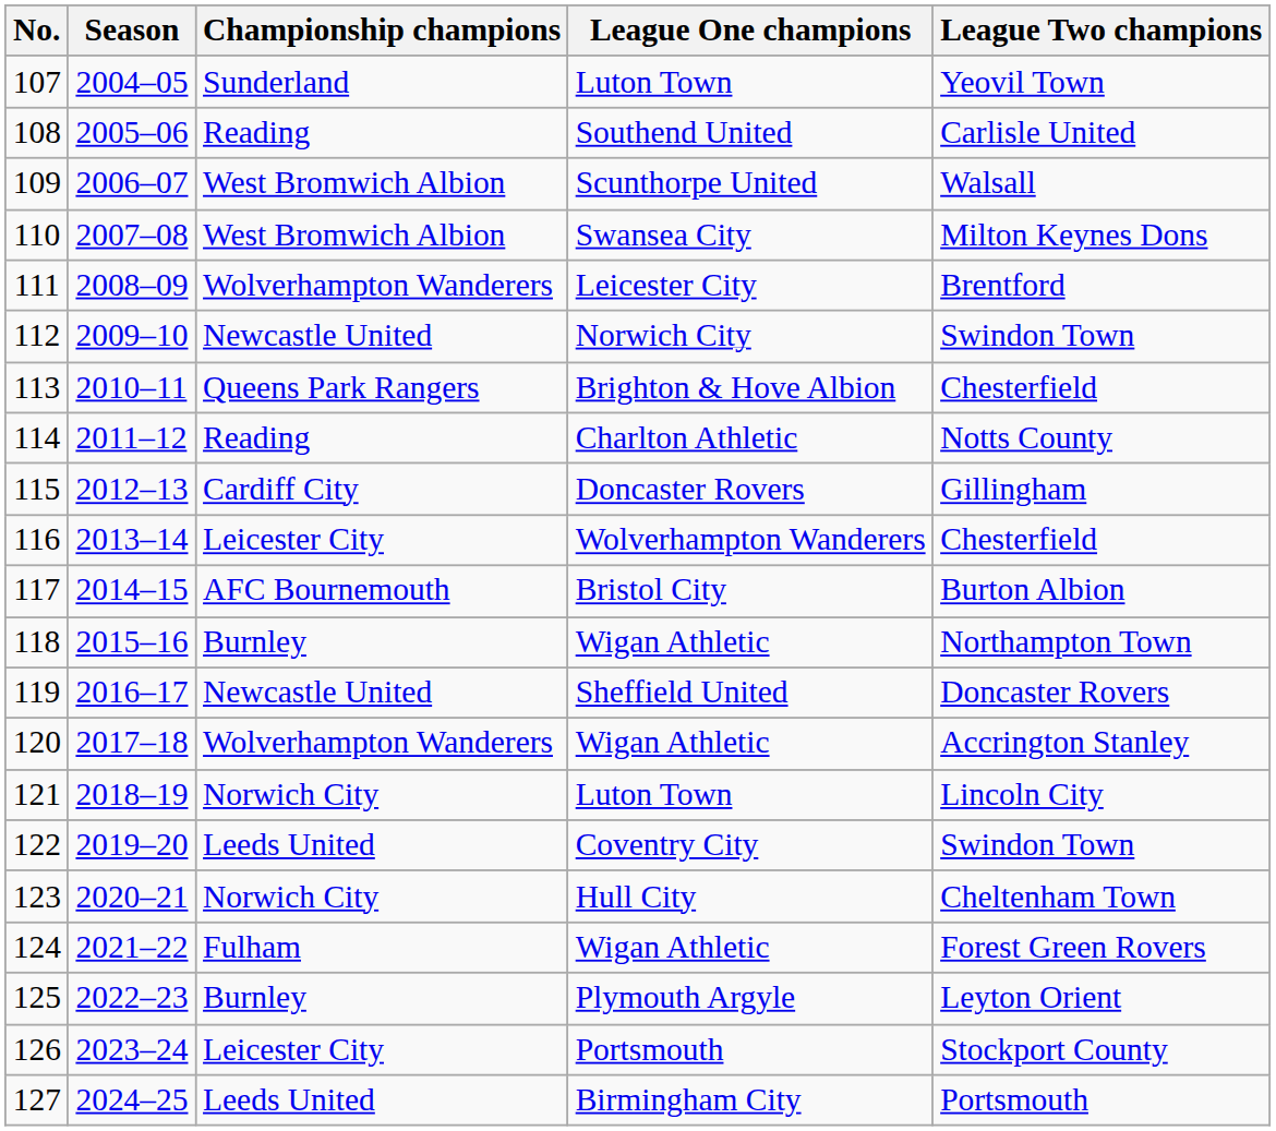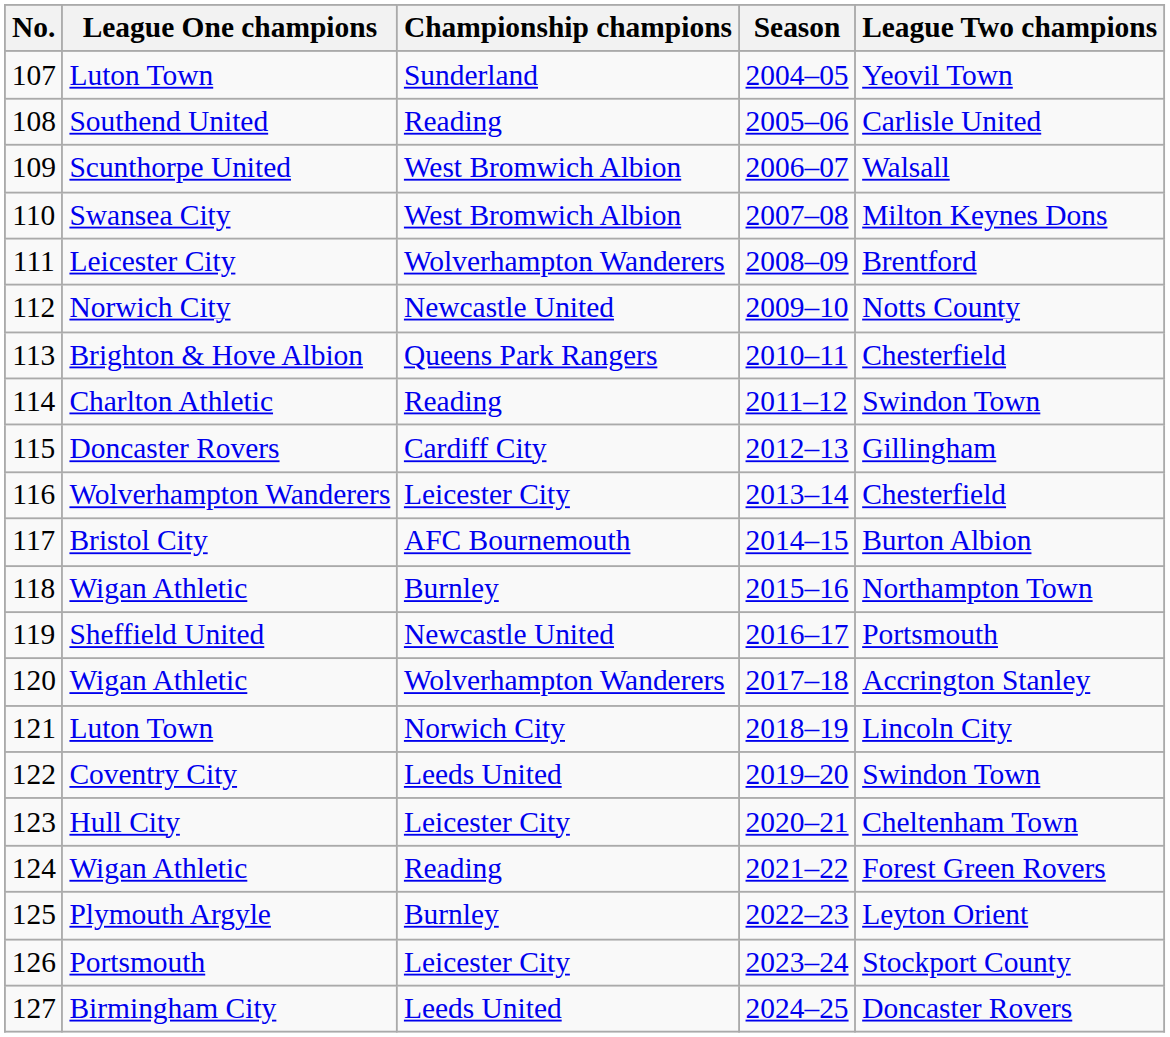columns swapped: Season <-> League One champions
112 | League Two champions: Swindon Town -> Notts County
114 | League Two champions: Notts County -> Swindon Town
119 | League Two champions: Doncaster Rovers -> Portsmouth
123 | Championship champions: Norwich City -> Leicester City
124 | Championship champions: Fulham -> Reading
127 | League Two champions: Portsmouth -> Doncaster Rovers
